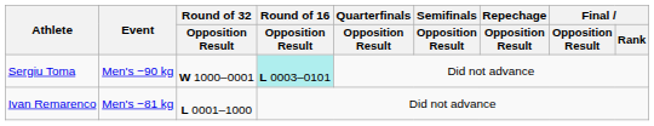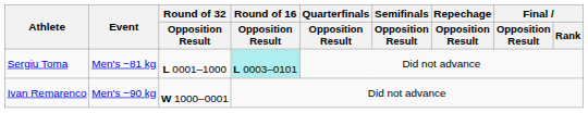Sergiu Toma | Event: Men's −90 kg -> Men's −81 kg
Sergiu Toma | Round of 32 / Opposition Result: W 1000–0001 -> L 0001–1000
Ivan Remarenco | Event: Men's −81 kg -> Men's −90 kg
Ivan Remarenco | Round of 32 / Opposition Result: L 0001–1000 -> W 1000–0001
